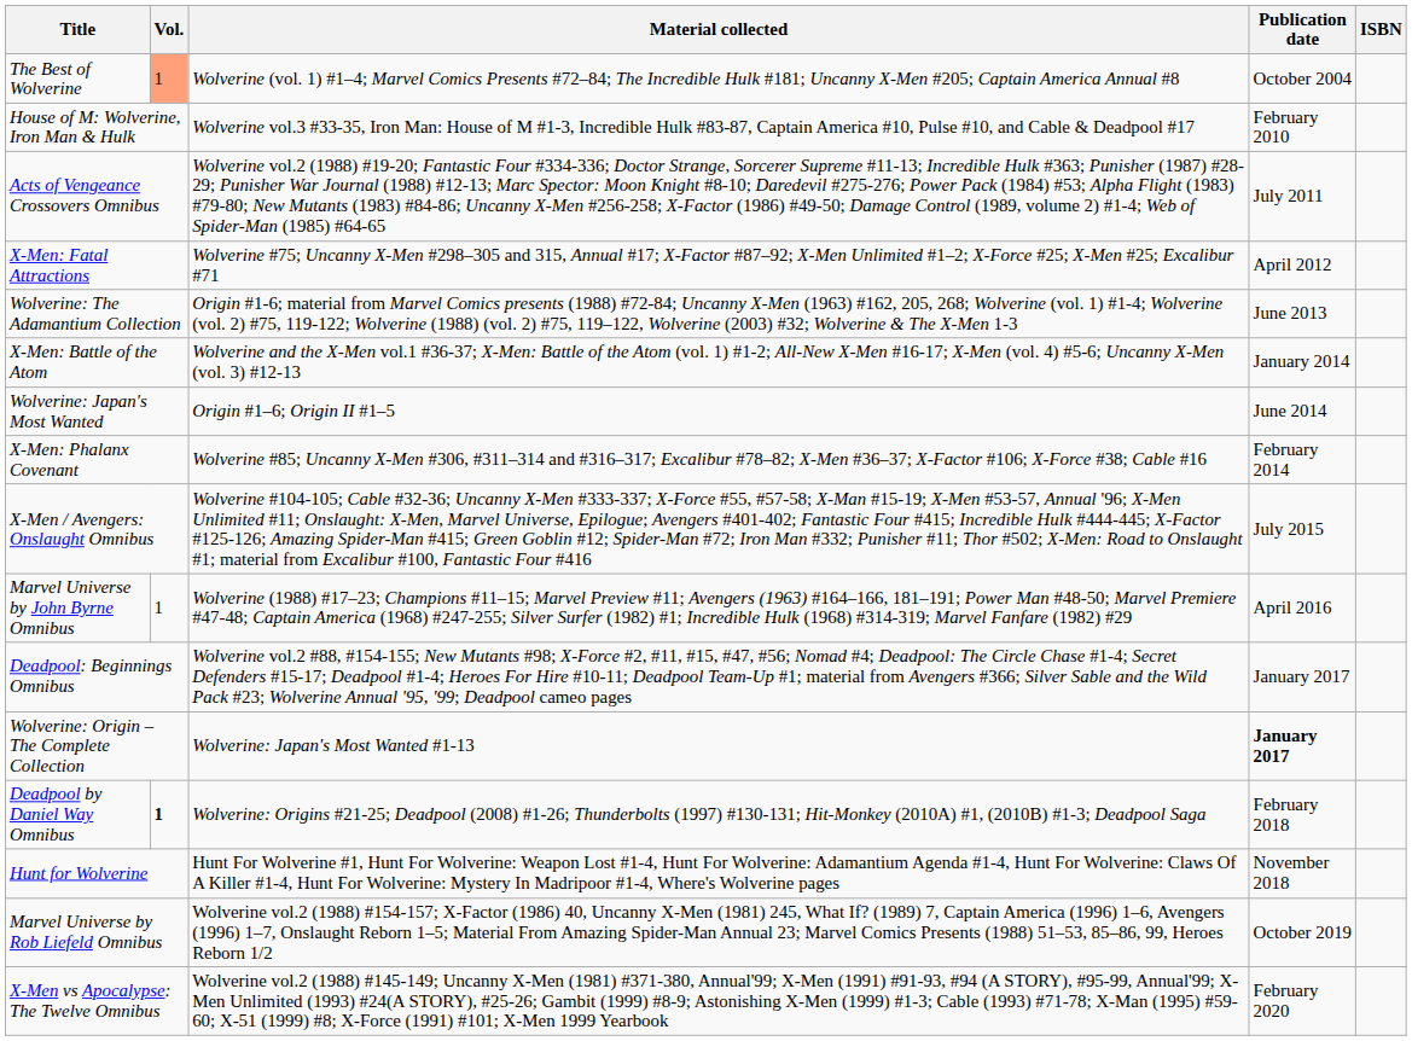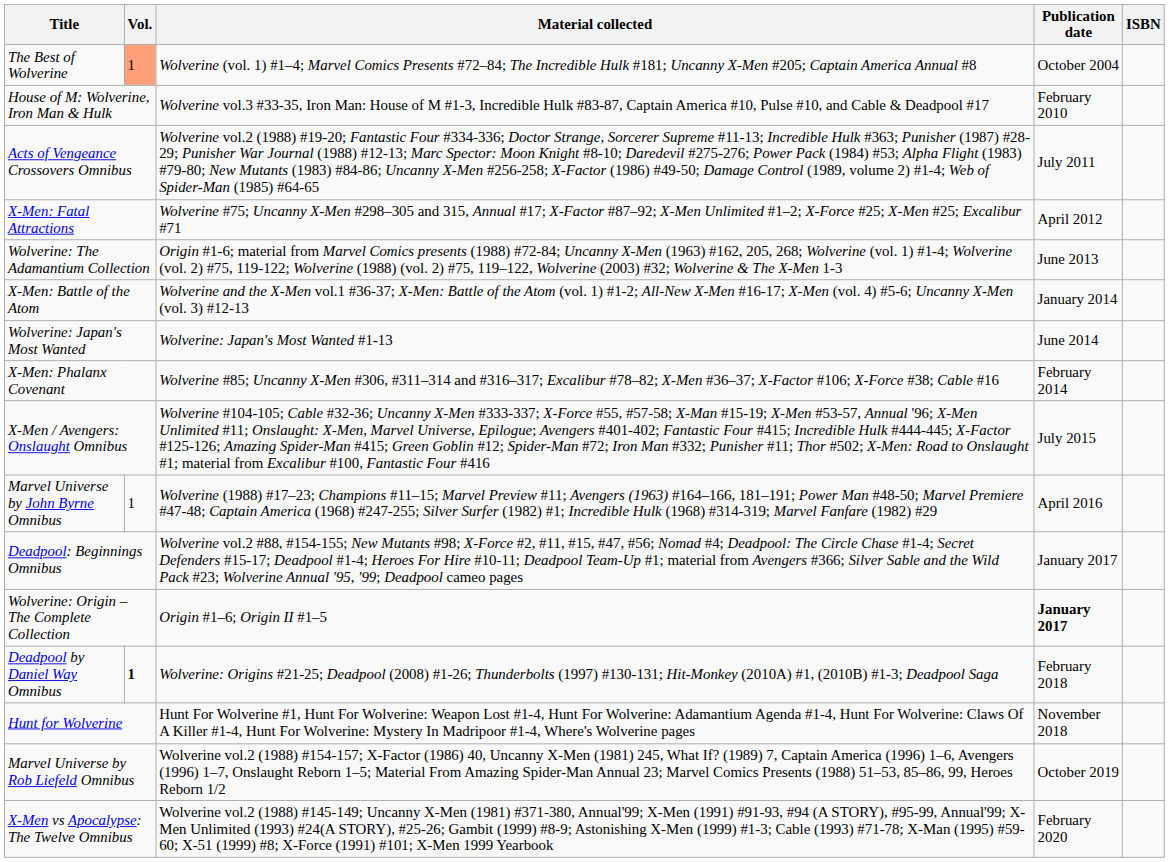Wolverine: Japan's Most Wanted | Material collected: Origin #1–6; Origin II #1–5 -> Wolverine: Japan's Most Wanted #1-13
Wolverine: Origin – The Complete Collection | Material collected: Wolverine: Japan's Most Wanted #1-13 -> Origin #1–6; Origin II #1–5
